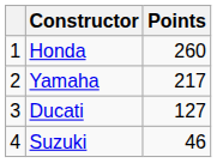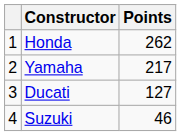Honda | Points: 260 -> 262
